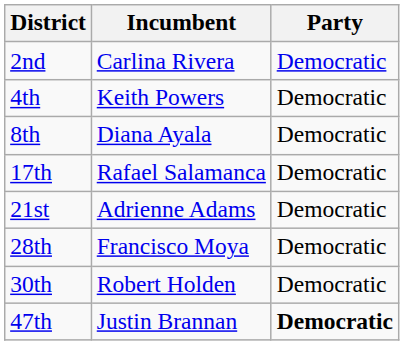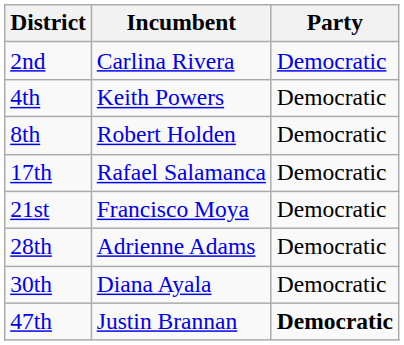8th | Incumbent: Diana Ayala -> Robert Holden
21st | Incumbent: Adrienne Adams -> Francisco Moya
28th | Incumbent: Francisco Moya -> Adrienne Adams
30th | Incumbent: Robert Holden -> Diana Ayala
